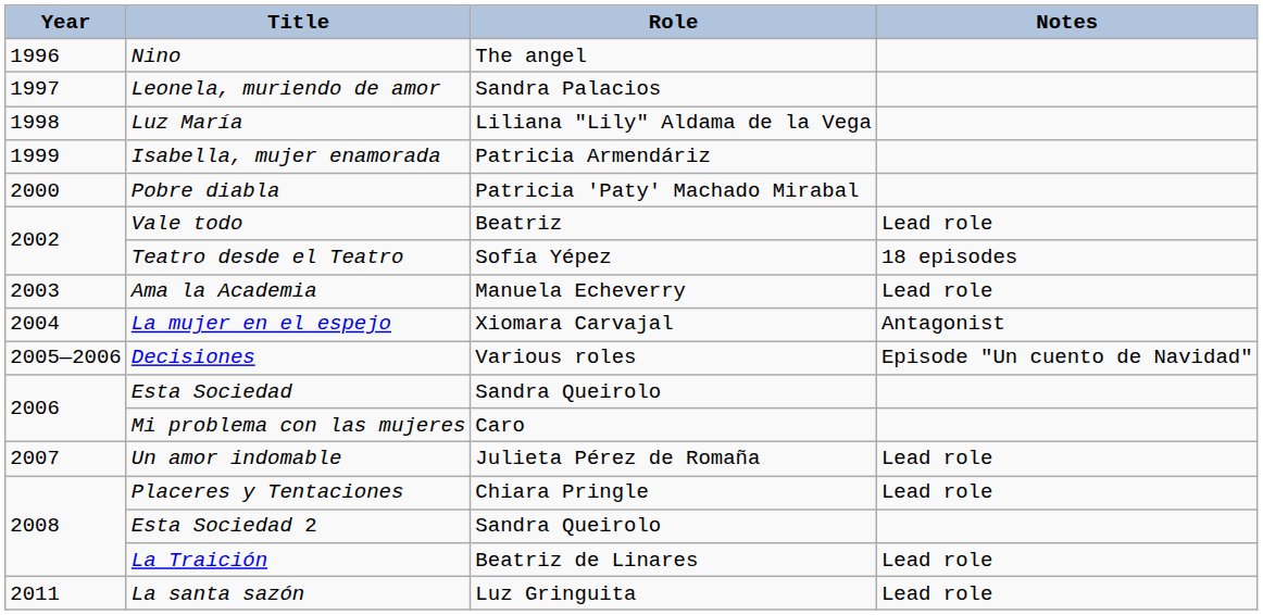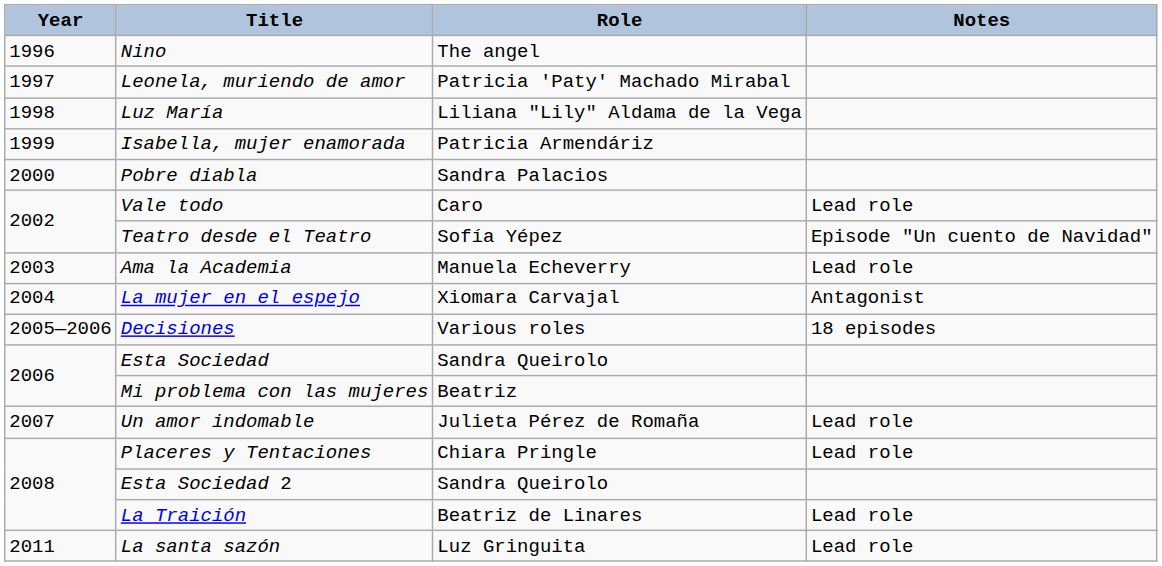Leonela, muriendo de amor | Role: Sandra Palacios -> Patricia 'Paty' Machado Mirabal
Pobre diabla | Role: Patricia 'Paty' Machado Mirabal -> Sandra Palacios
Vale todo | Role: Beatriz -> Caro
Teatro desde el Teatro | Notes: 18 episodes -> Episode "Un cuento de Navidad"
Decisiones | Notes: Episode "Un cuento de Navidad" -> 18 episodes
Mi problema con las mujeres | Role: Caro -> Beatriz
